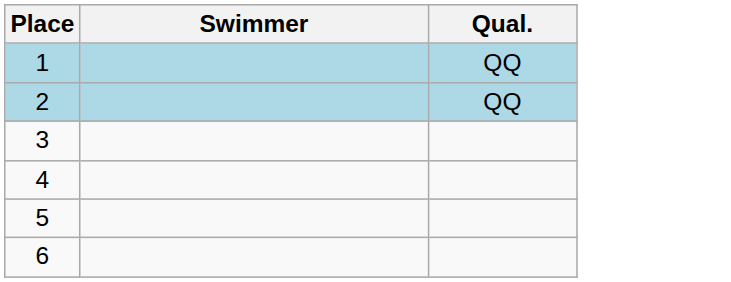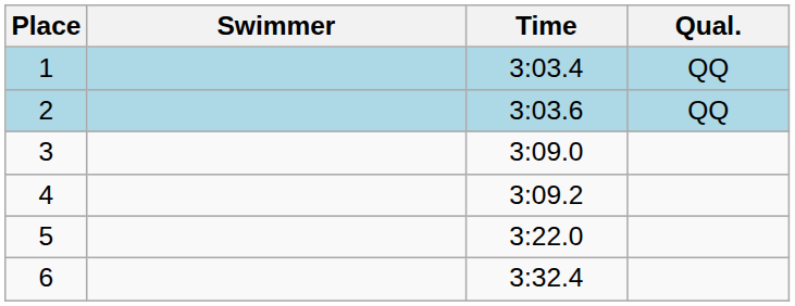+ column: Time | 3:03.4 | 3:03.6 | 3:09.0 | 3:09.2 | 3:22.0 | 3:32.4
